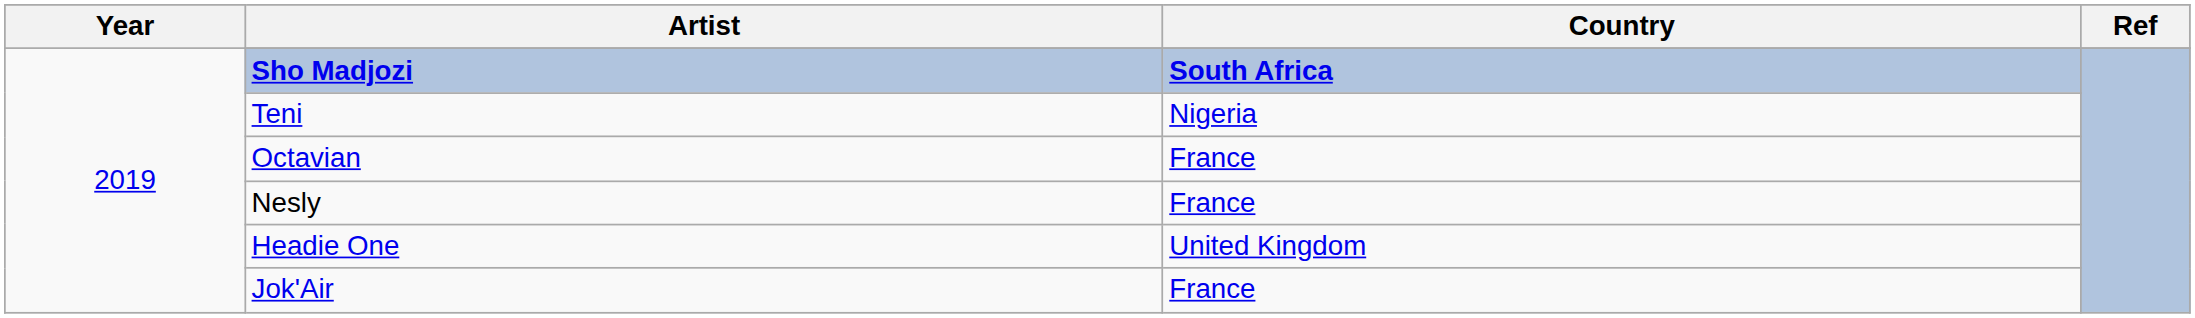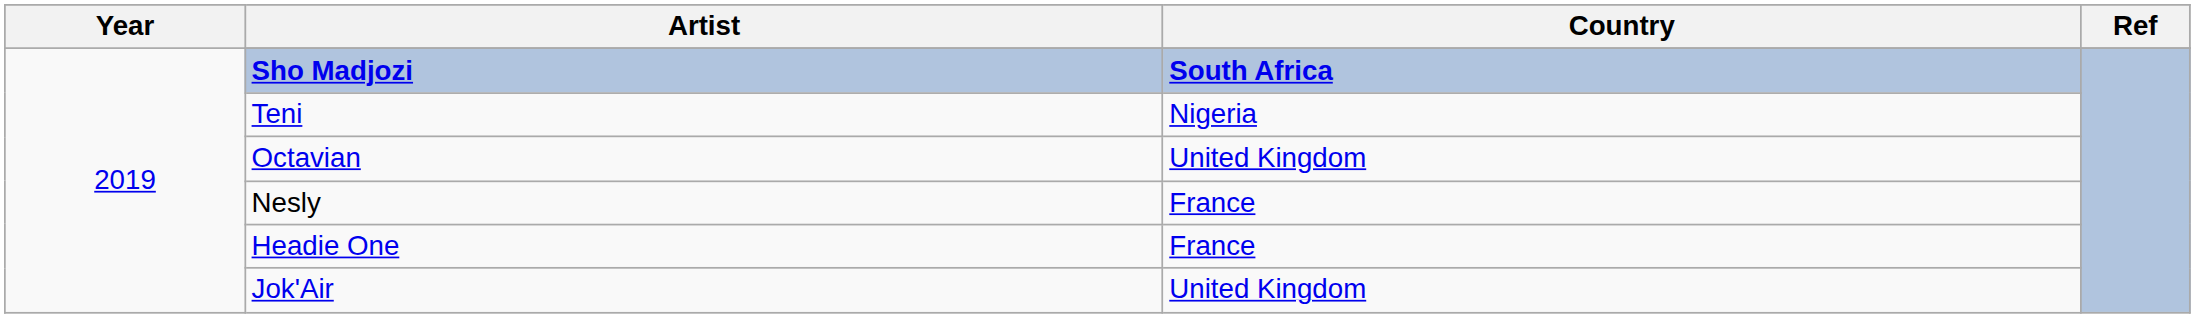Octavian | Country: France -> United Kingdom
Headie One | Country: United Kingdom -> France
Jok'Air | Country: France -> United Kingdom
